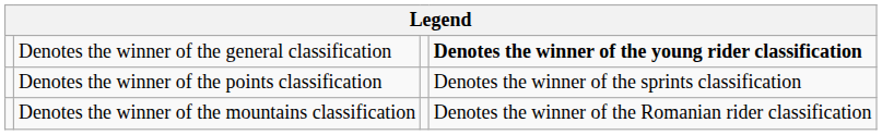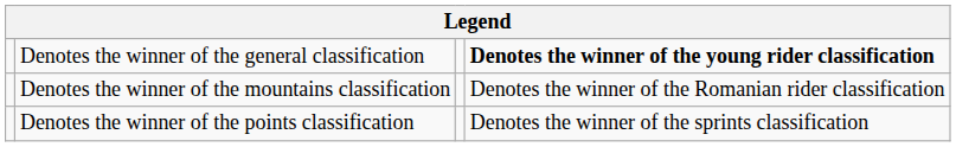rows swapped: Denotes the winner of the points classification <-> Denotes the winner of the mountains classification
